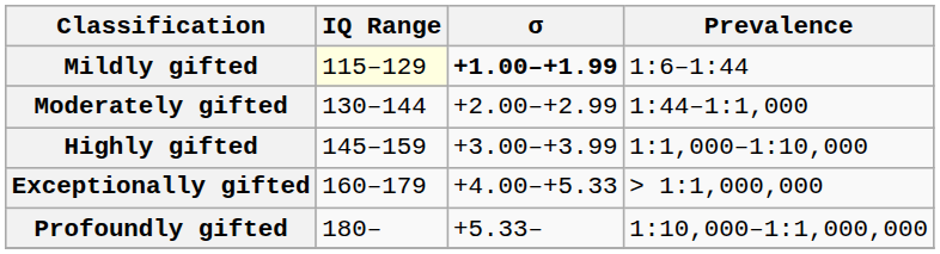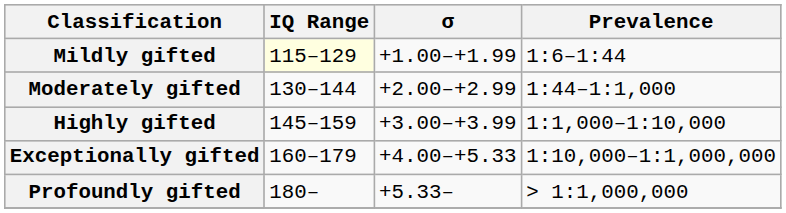Mildly gifted | σ: bold -> normal
Exceptionally gifted | Prevalence: > 1:1,000,000 -> 1:10,000–1:1,000,000
Profoundly gifted | Prevalence: 1:10,000–1:1,000,000 -> > 1:1,000,000
